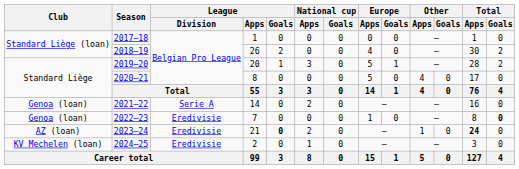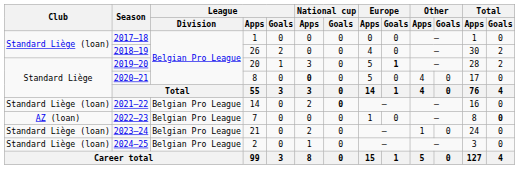2019–20 | Europe / Goals: normal -> bold
2020–21 | National cup / Apps: normal -> bold
2021–22 | Club: Genoa (loan) -> Standard Liège (loan)
2021–22 | League / Division: Serie A -> Belgian Pro League
2021–22 | National cup / Goals: normal -> bold
2022–23 | Club: Genoa (loan) -> AZ (loan)
2022–23 | League / Division: Eredivisie -> Belgian Pro League
2023–24 | Club: AZ (loan) -> Standard Liège (loan)
2023–24 | League / Division: Eredivisie -> Belgian Pro League
2023–24 | League / Goals: bold -> normal
2023–24 | Total / Apps: bold -> normal
2024–25 | Club: KV Mechelen (loan) -> Standard Liège (loan)
2024–25 | League / Division: Eredivisie -> Belgian Pro League
